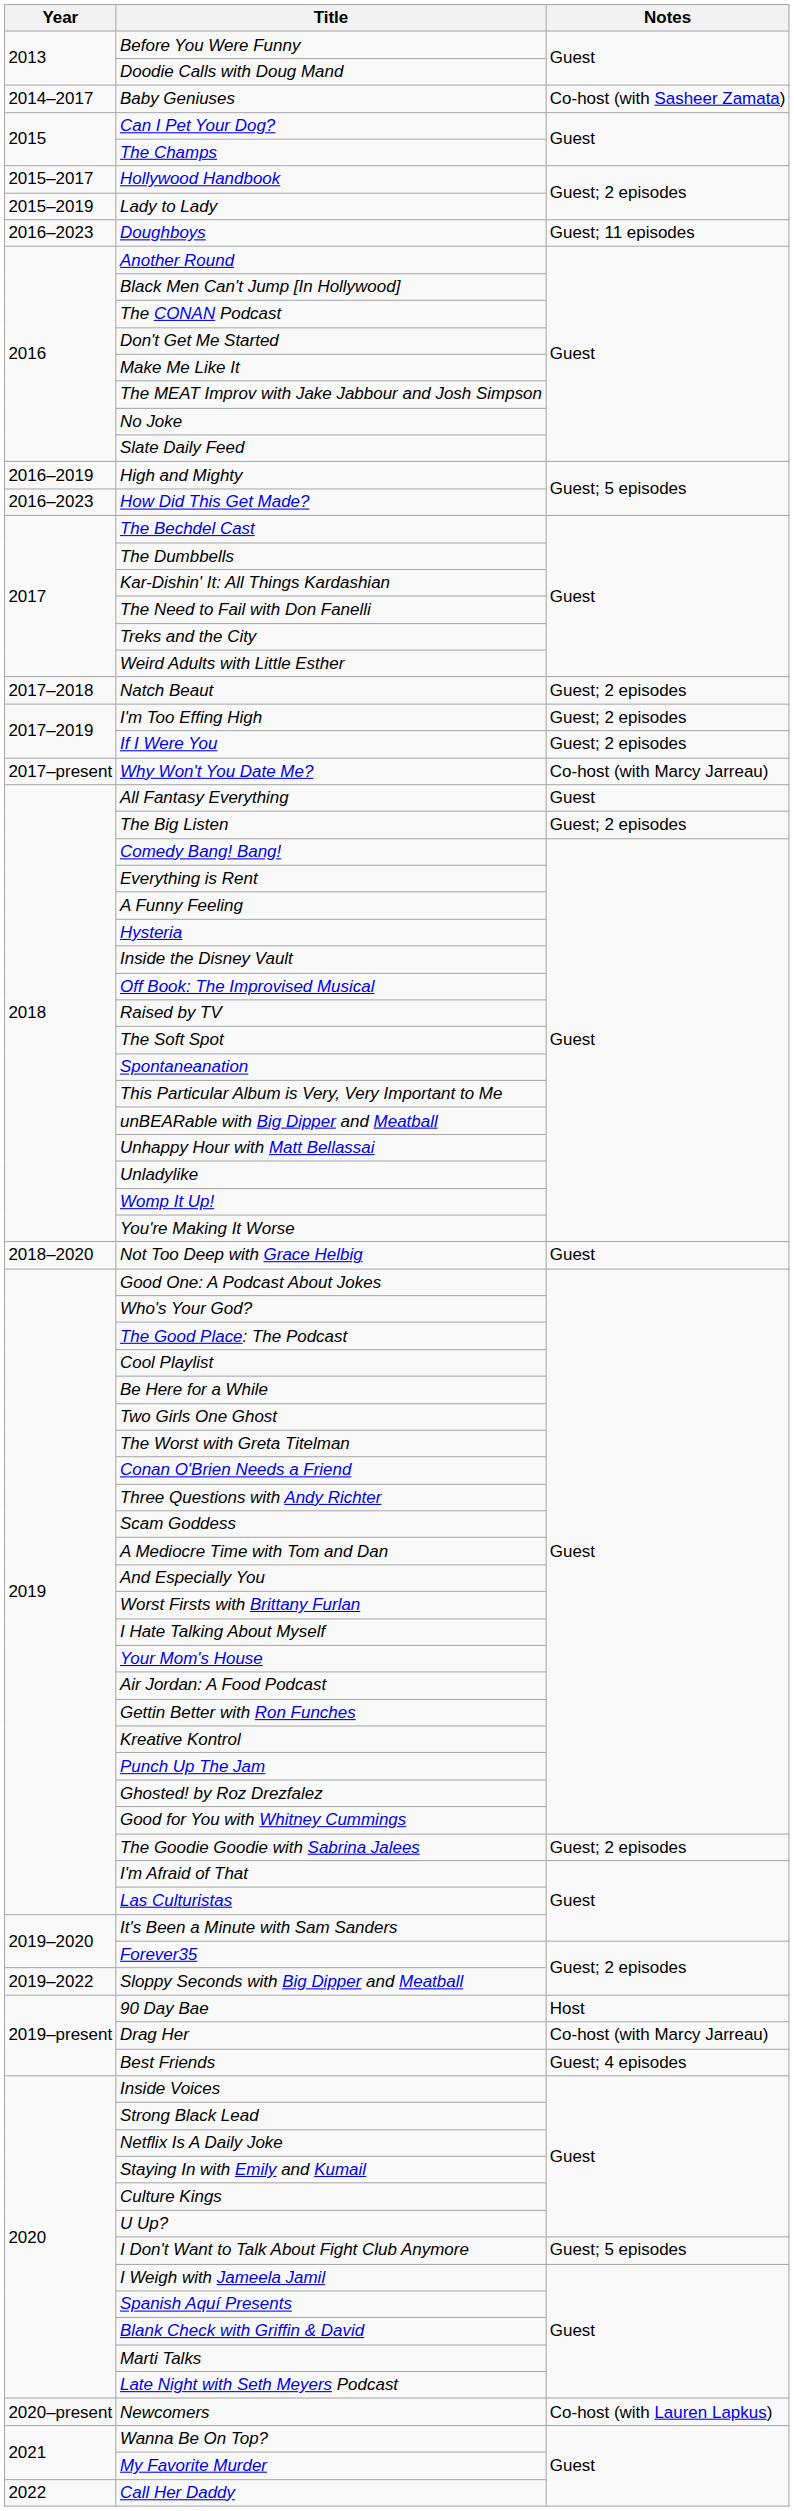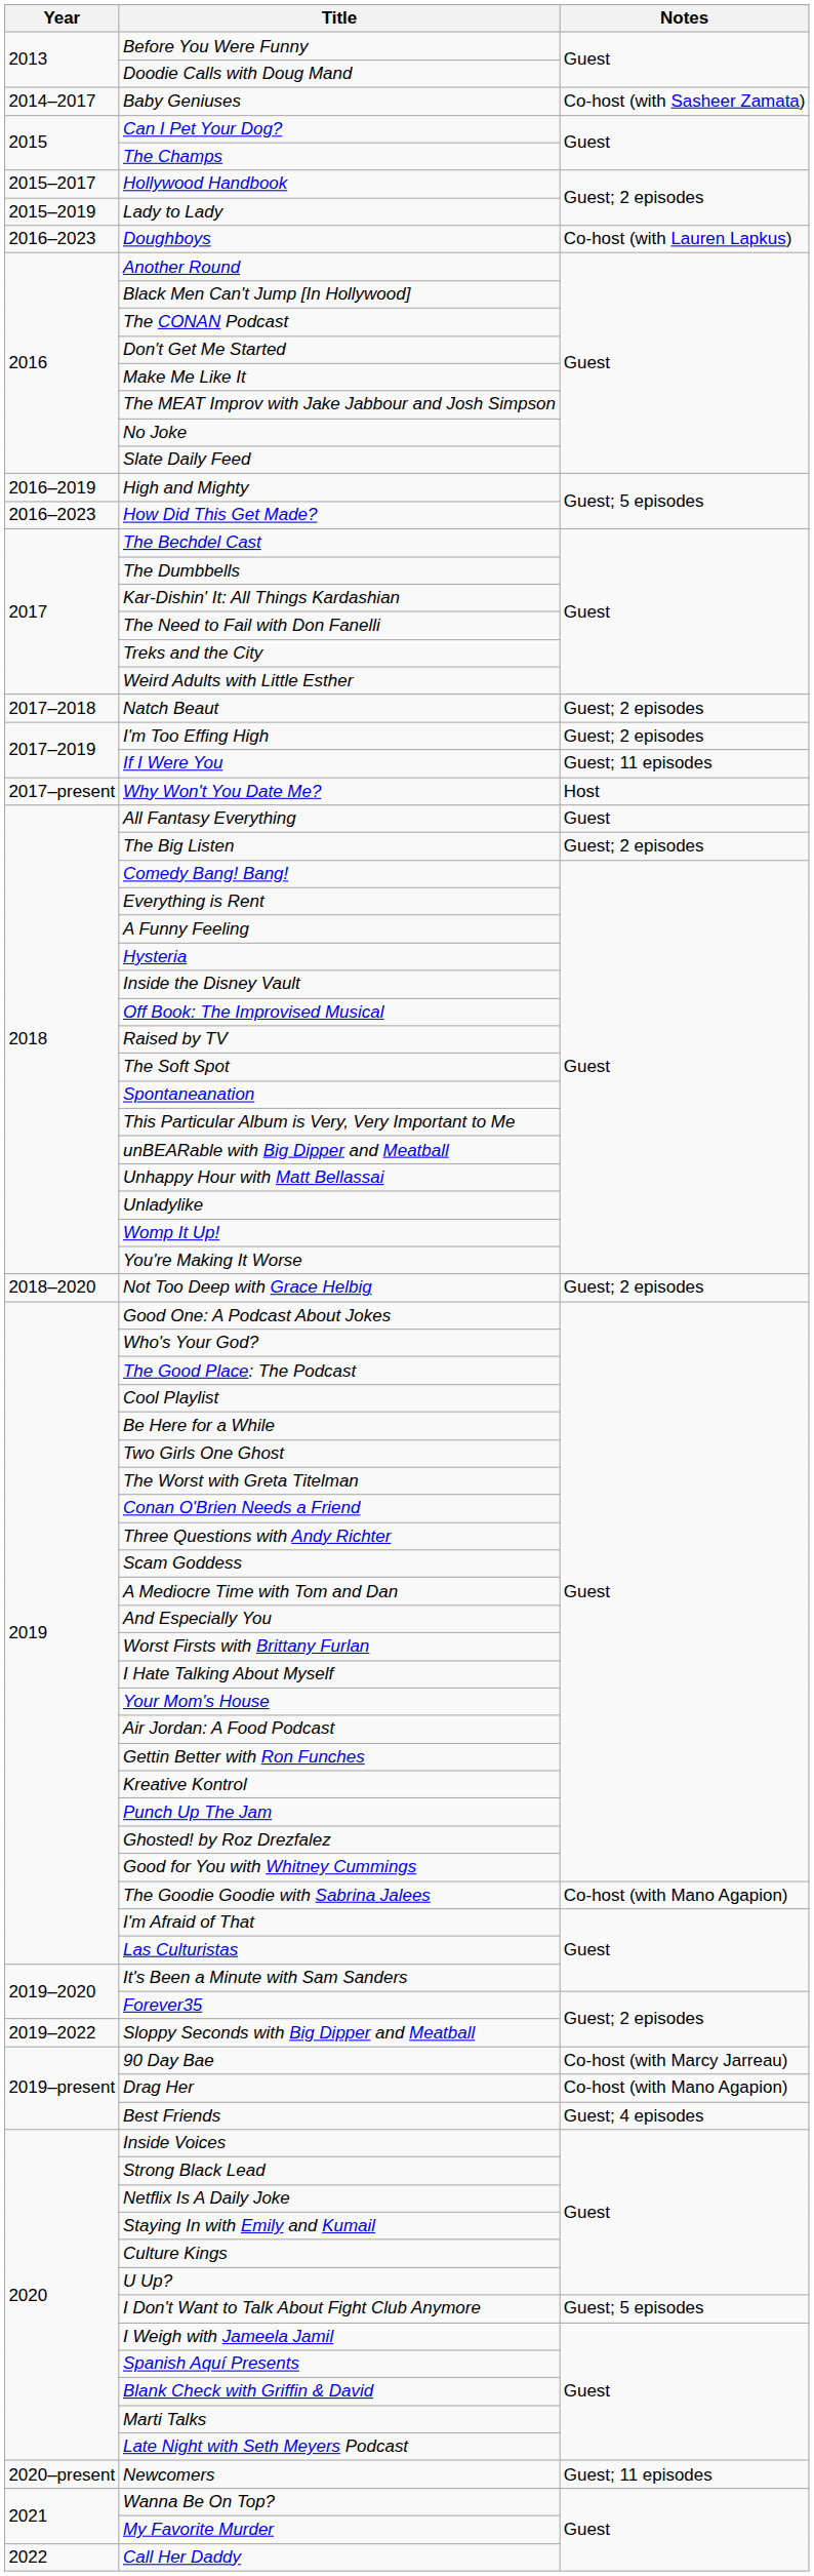Doughboys | Notes: Guest; 11 episodes -> Co-host (with Lauren Lapkus)
If I Were You | Notes: Guest; 2 episodes -> Guest; 11 episodes
Why Won't You Date Me? | Notes: Co-host (with Marcy Jarreau) -> Host
Not Too Deep with Grace Helbig | Notes: Guest -> Guest; 2 episodes
The Goodie Goodie with Sabrina Jalees | Notes: Guest; 2 episodes -> Co-host (with Mano Agapion)
90 Day Bae | Notes: Host -> Co-host (with Marcy Jarreau)
Drag Her | Notes: Co-host (with Marcy Jarreau) -> Co-host (with Mano Agapion)
Newcomers | Notes: Co-host (with Lauren Lapkus) -> Guest; 11 episodes
